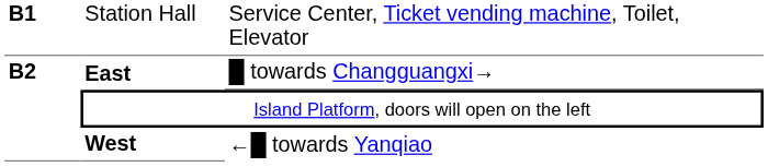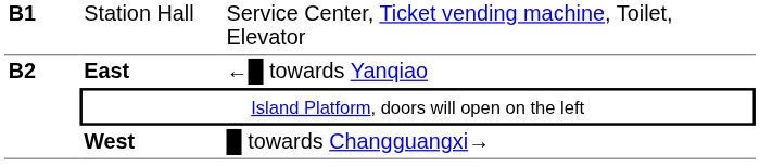East | column 3: █ towards Changguangxi→ -> ←█ towards Yanqiao
West | column 3: ←█ towards Yanqiao -> █ towards Changguangxi→
